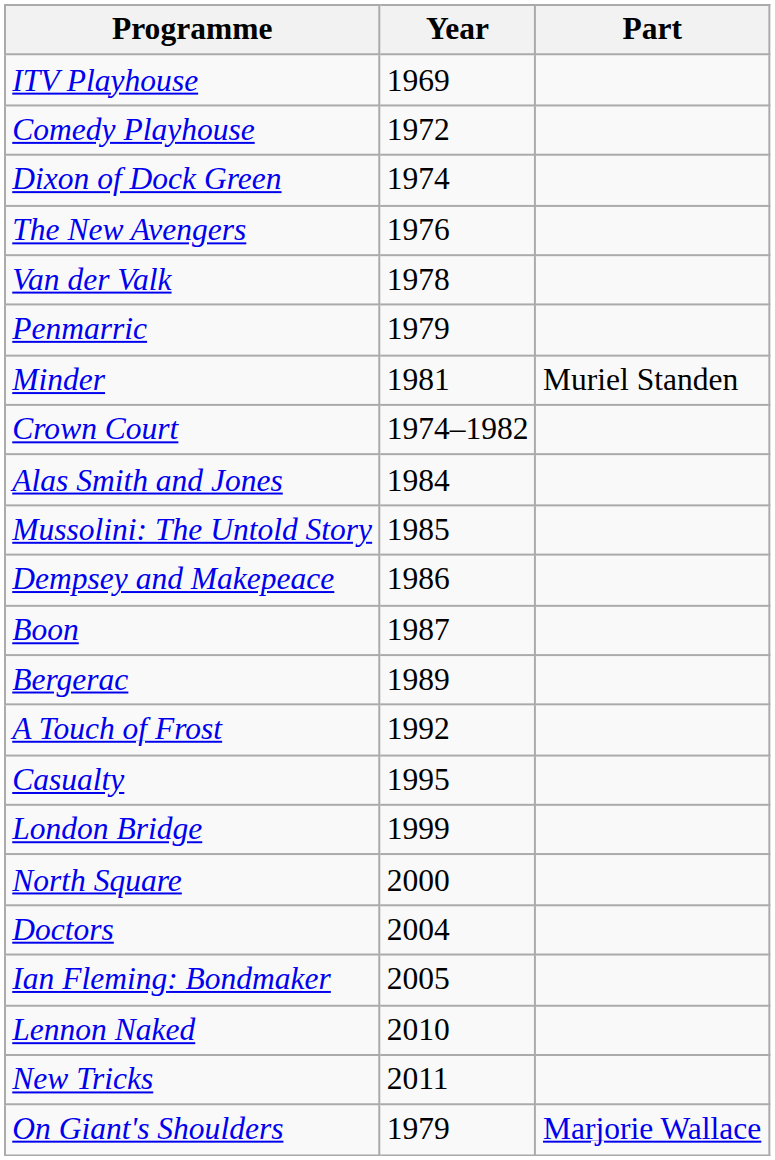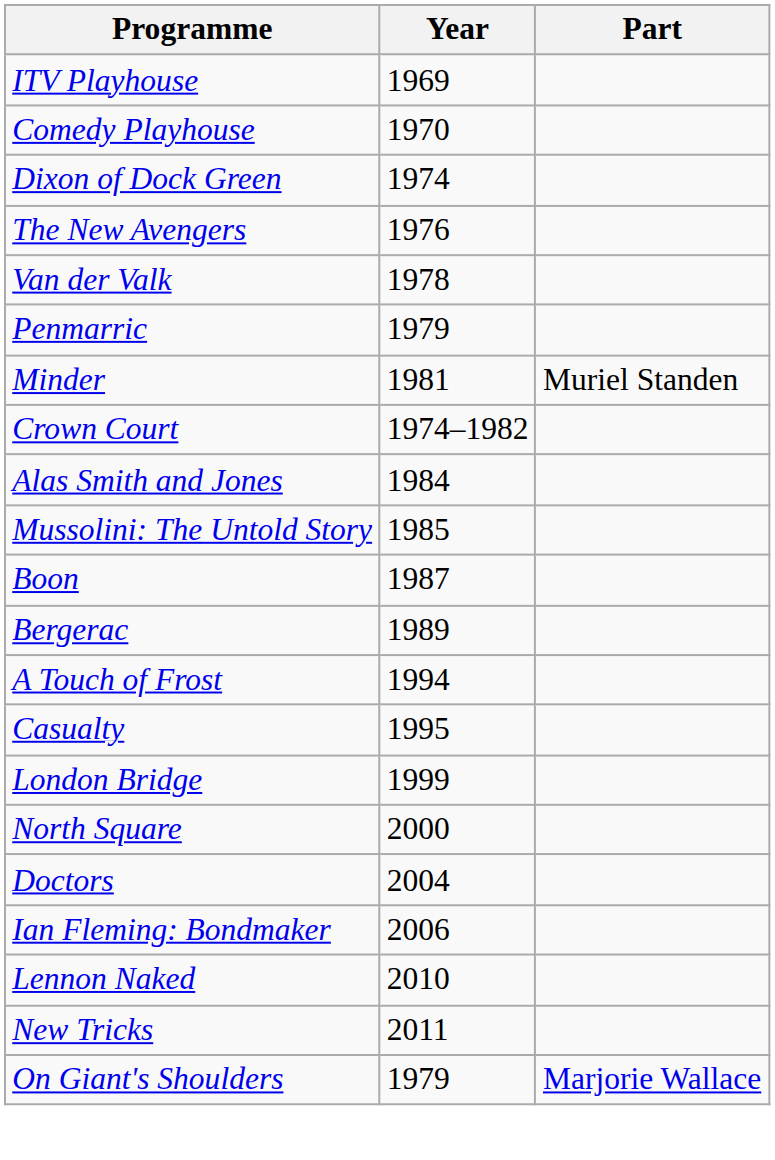Comedy Playhouse | Year: 1972 -> 1970
- row: Dempsey and Makepeace | 1986
A Touch of Frost | Year: 1992 -> 1994
Ian Fleming: Bondmaker | Year: 2005 -> 2006
